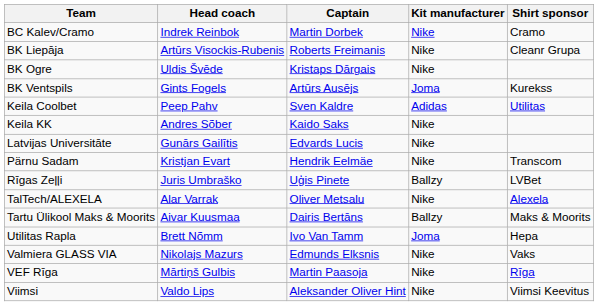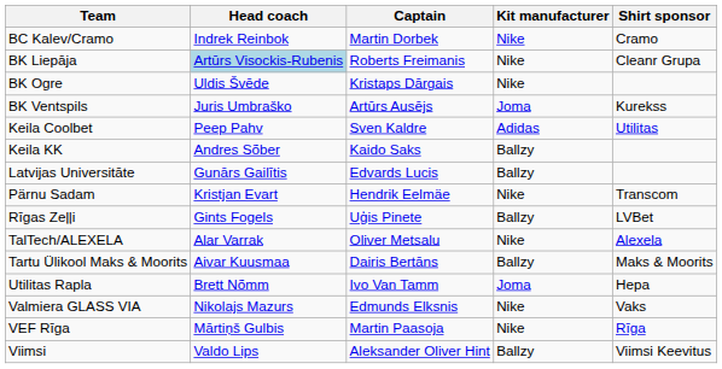BK Liepāja | Head coach: no background -> lightblue background
BK Ventspils | Head coach: Gints Fogels -> Juris Umbraško
Keila KK | Kit manufacturer: Nike -> Ballzy
Latvijas Universitāte | Kit manufacturer: Nike -> Ballzy
Rīgas Zeļļi | Head coach: Juris Umbraško -> Gints Fogels
Viimsi | Kit manufacturer: Nike -> Ballzy
